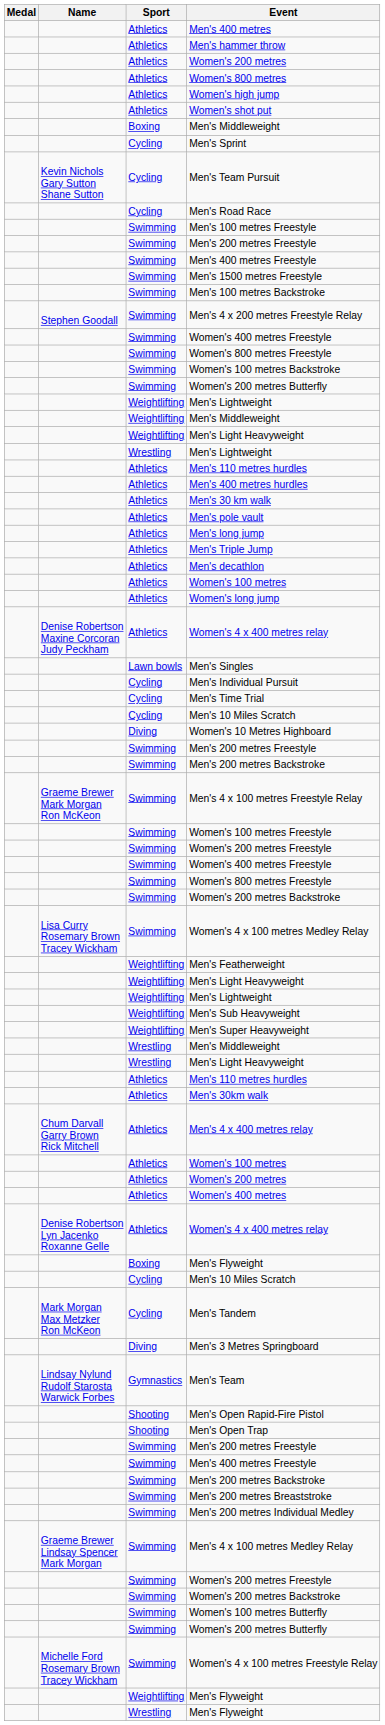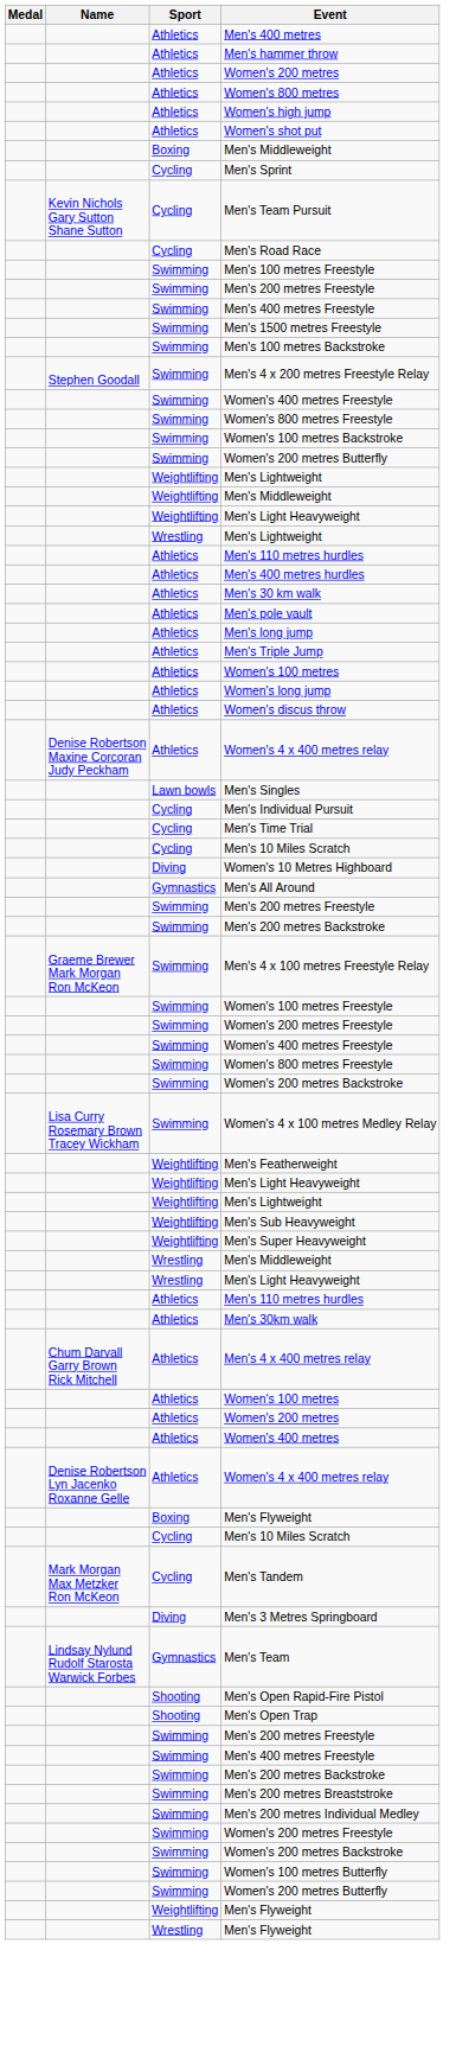- row: Athletics | Men's decathlon
+ row: Athletics | Women's discus throw
+ row: Gymnastics | Men's All Around
- row: Graeme Brewer Lindsay Spencer Mark Morgan | Swimming | Men's 4 x 100 metres Medley Relay
- row: Michelle Ford Rosemary Brown Tracey Wickham | Swimming | Women's 4 x 100 metres Freestyle Relay
